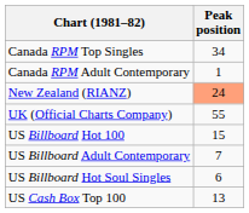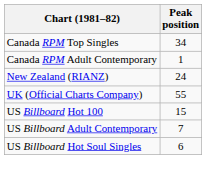New Zealand (RIANZ) | Peak position: lightsalmon background -> no background
- row: US Cash Box Top 100 | 13
